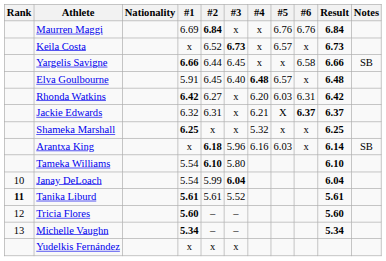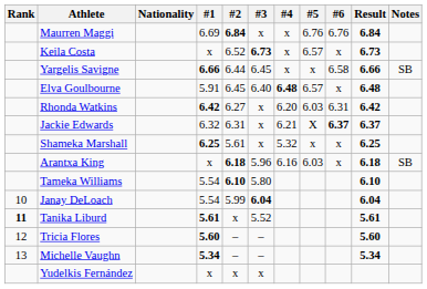Shameka Marshall | #2: x -> 5.61
Arantxa King | Result: 6.14 -> 6.18
Tanika Liburd | #2: 5.61 -> x
